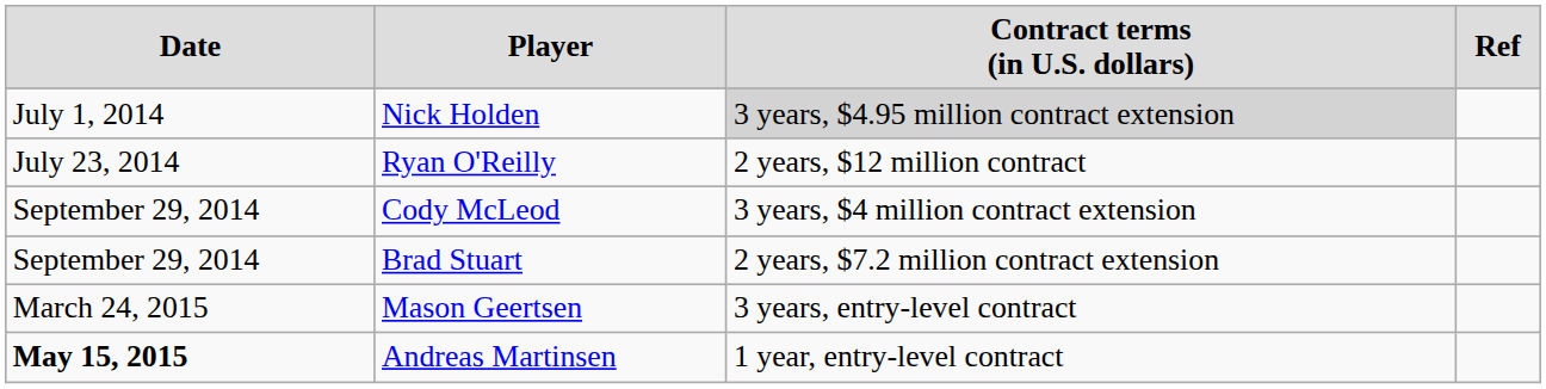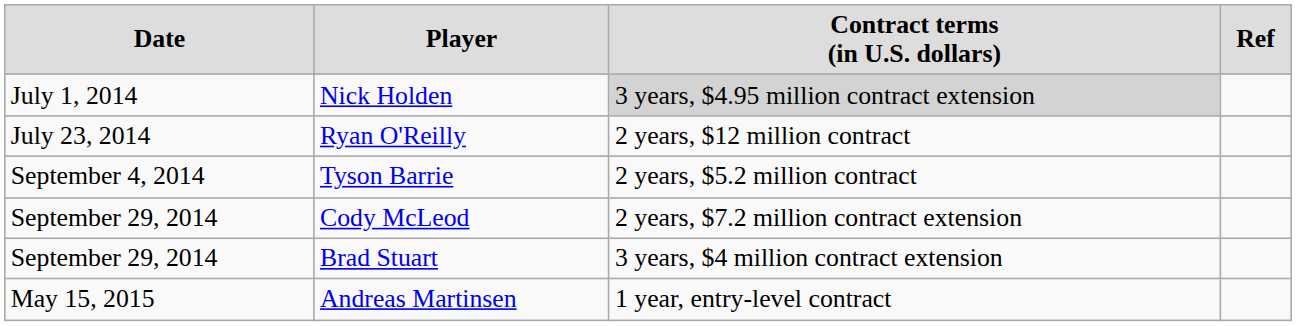+ row: September 4, 2014 | Tyson Barrie | 2 years, $5.2 million contract
Cody McLeod | column 3: 3 years, $4 million contract extension -> 2 years, $7.2 million contract extension
Brad Stuart | column 3: 2 years, $7.2 million contract extension -> 3 years, $4 million contract extension
- row: March 24, 2015 | Mason Geertsen | 3 years, entry-level contract
Andreas Martinsen | column 1: bold -> normal
